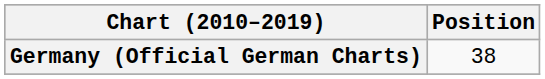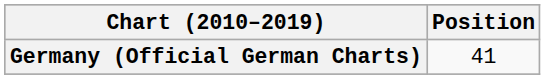Germany (Official German Charts) | Position: 38 -> 41
